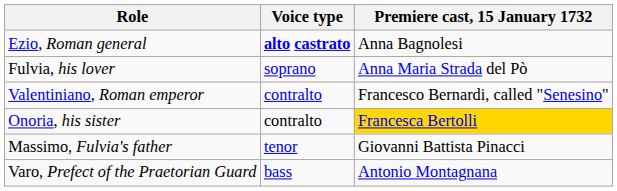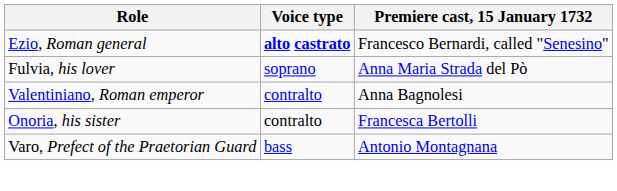Ezio, Roman general | Premiere cast, 15 January 1732: Anna Bagnolesi -> Francesco Bernardi, called "Senesino"
Valentiniano, Roman emperor | Premiere cast, 15 January 1732: Francesco Bernardi, called "Senesino" -> Anna Bagnolesi
Onoria, his sister | Premiere cast, 15 January 1732: gold background -> no background
- row: Massimo, Fulvia's father | tenor | Giovanni Battista Pinacci
